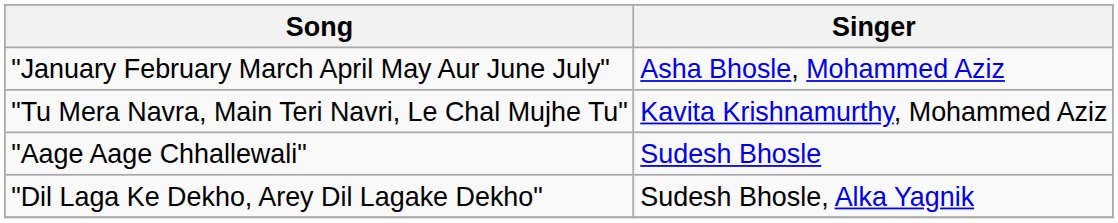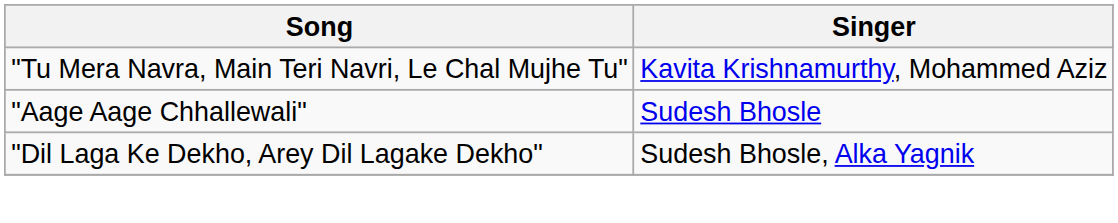- row: "January February March April May Aur June July" | Asha Bhosle, Mohammed Aziz
